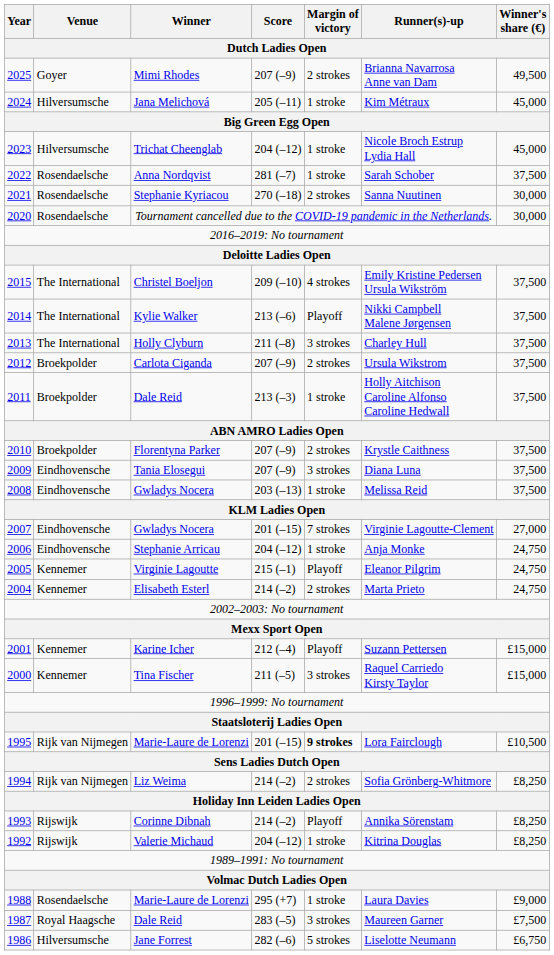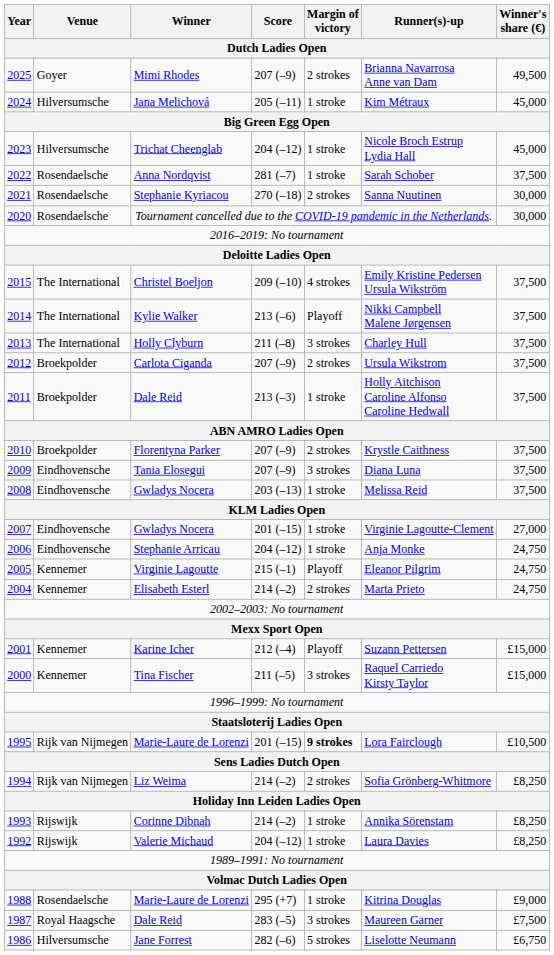2007 / Gwladys Nocera | Margin of victory: 7 strokes -> 1 stroke
Corinne Dibnah | Margin of victory: Playoff -> 1 stroke
Valerie Michaud | Runner(s)-up: Kitrina Douglas -> Laura Davies
1988 / Marie-Laure de Lorenzi | Runner(s)-up: Laura Davies -> Kitrina Douglas
